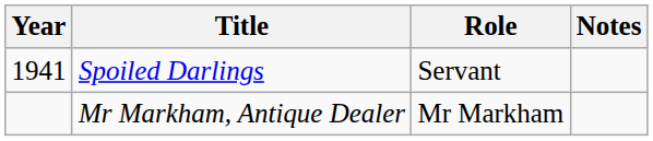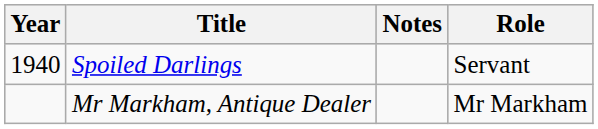columns swapped: Role <-> Notes
Spoiled Darlings | Year: 1941 -> 1940
